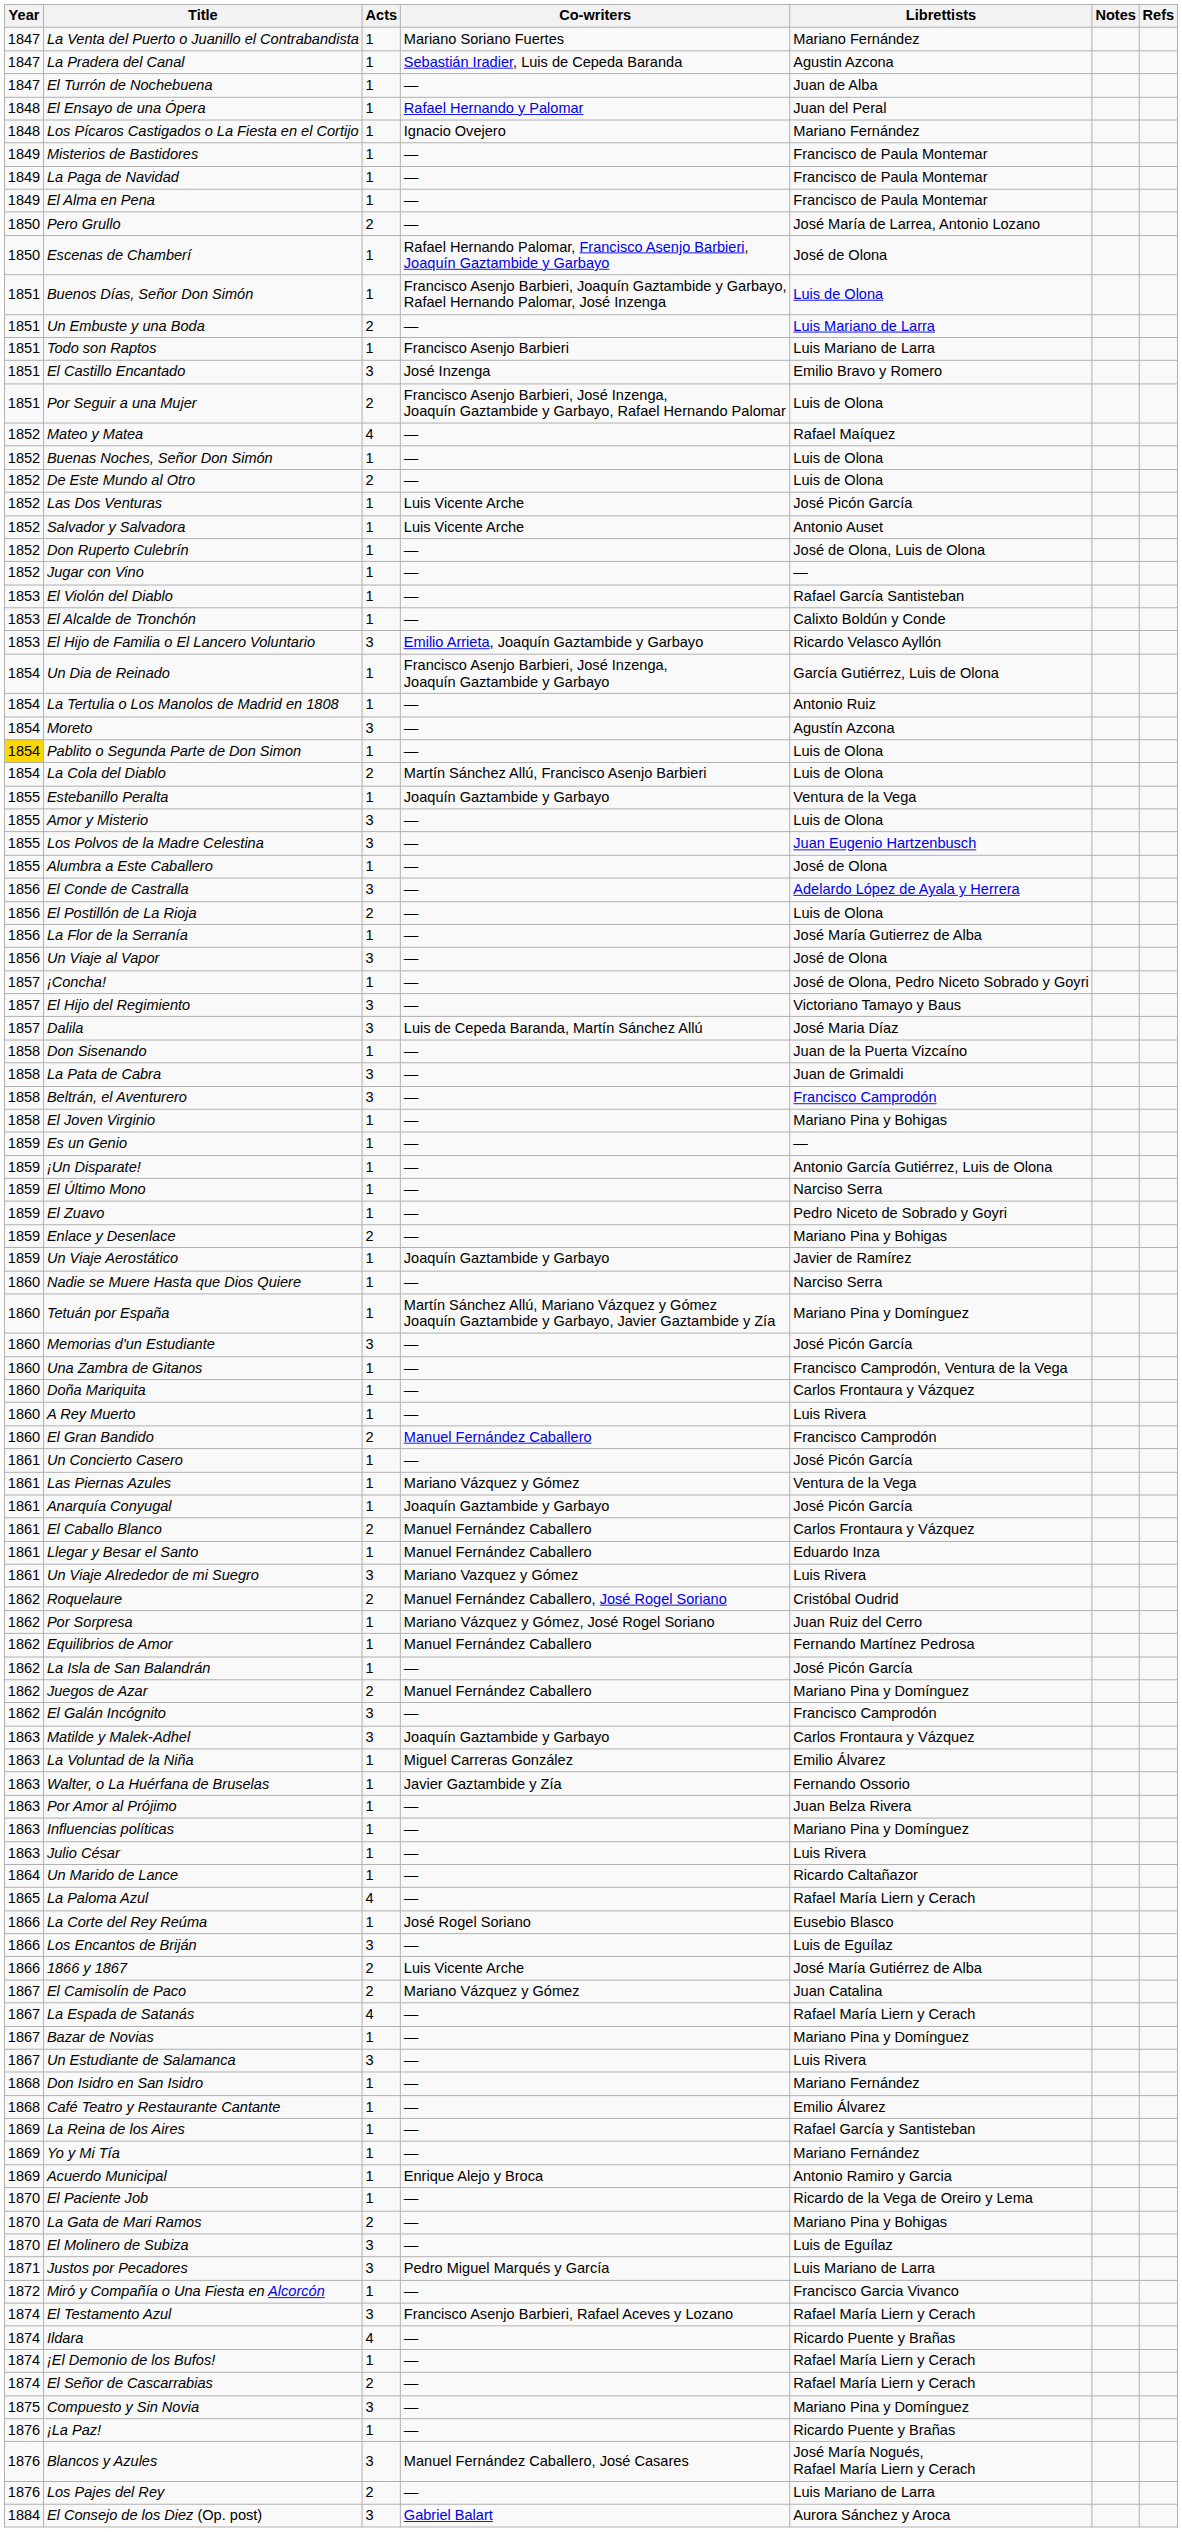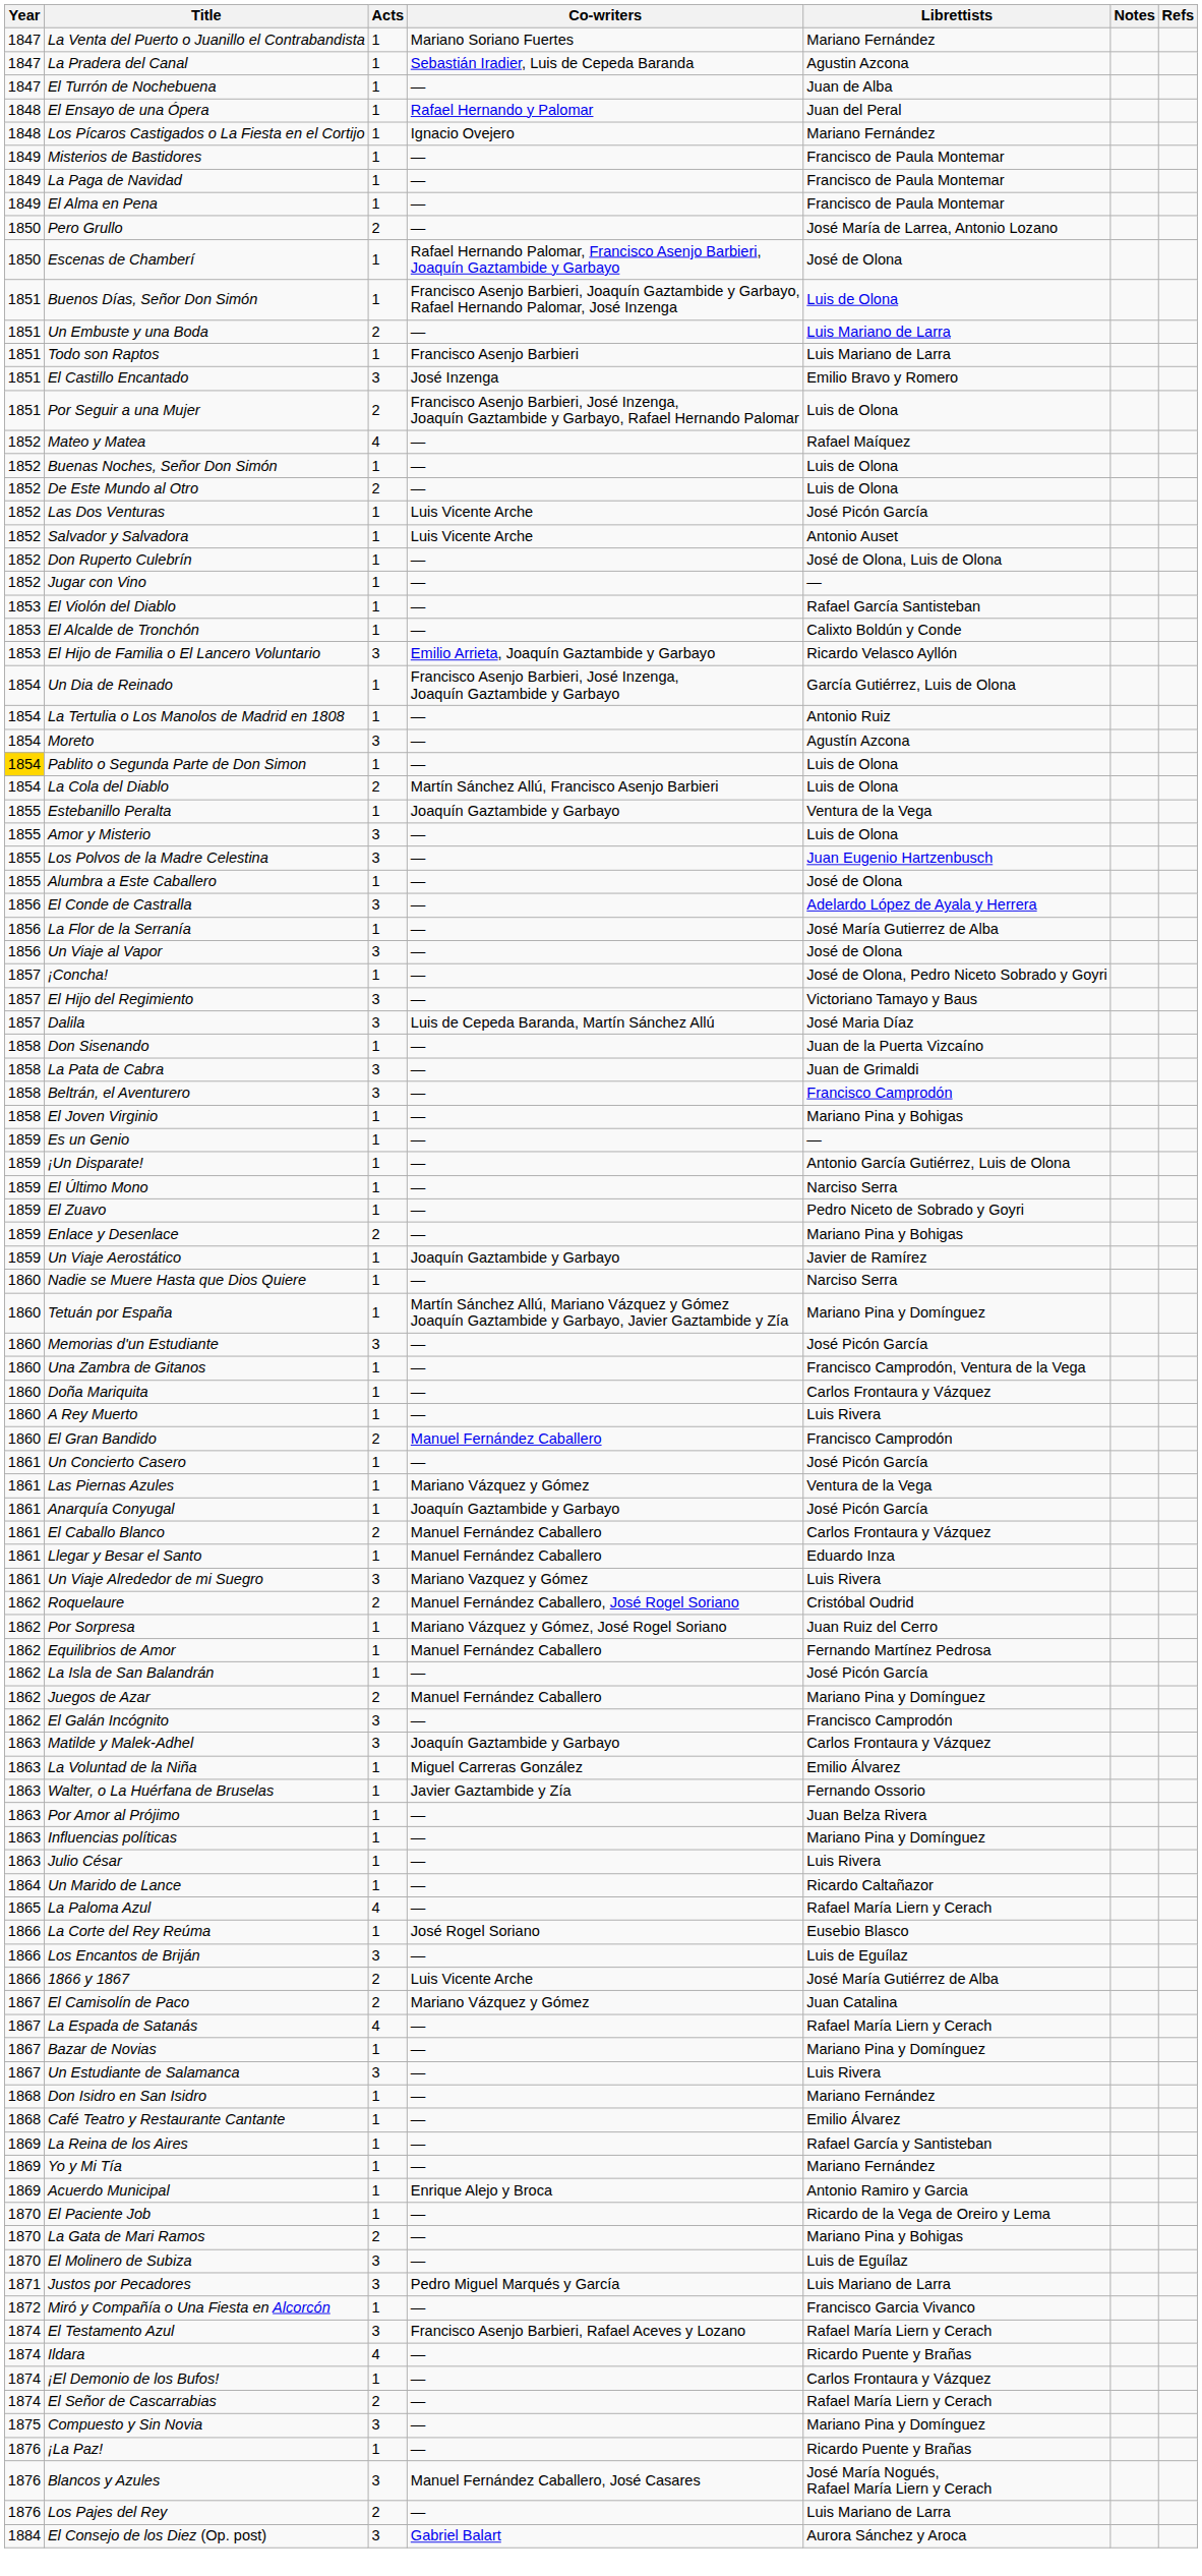- row: 1856 | El Postillón de La Rioja | 2 | — | Luis de Olona
¡El Demonio de los Bufos! | Librettists: Rafael María Liern y Cerach -> Carlos Frontaura y Vázquez
